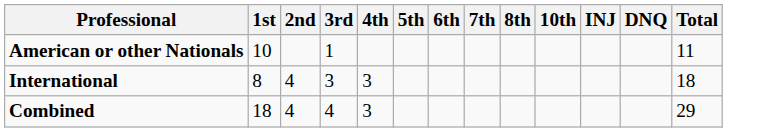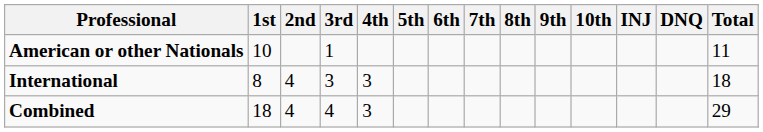+ column: 9th
